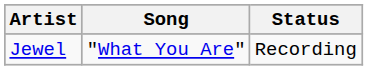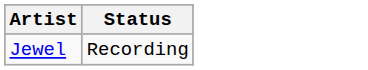- column: Song | "What You Are"
